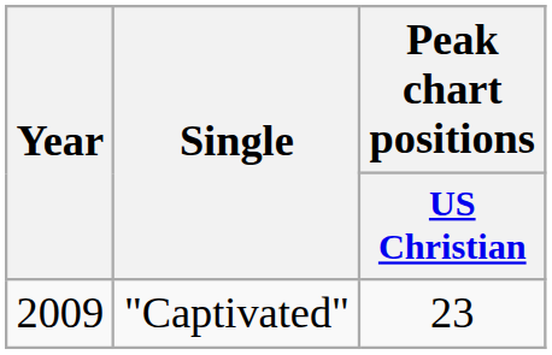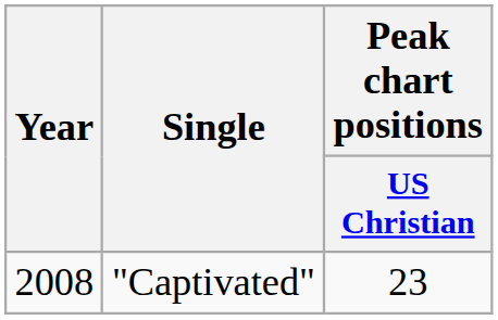"Captivated" | Year: 2009 -> 2008
